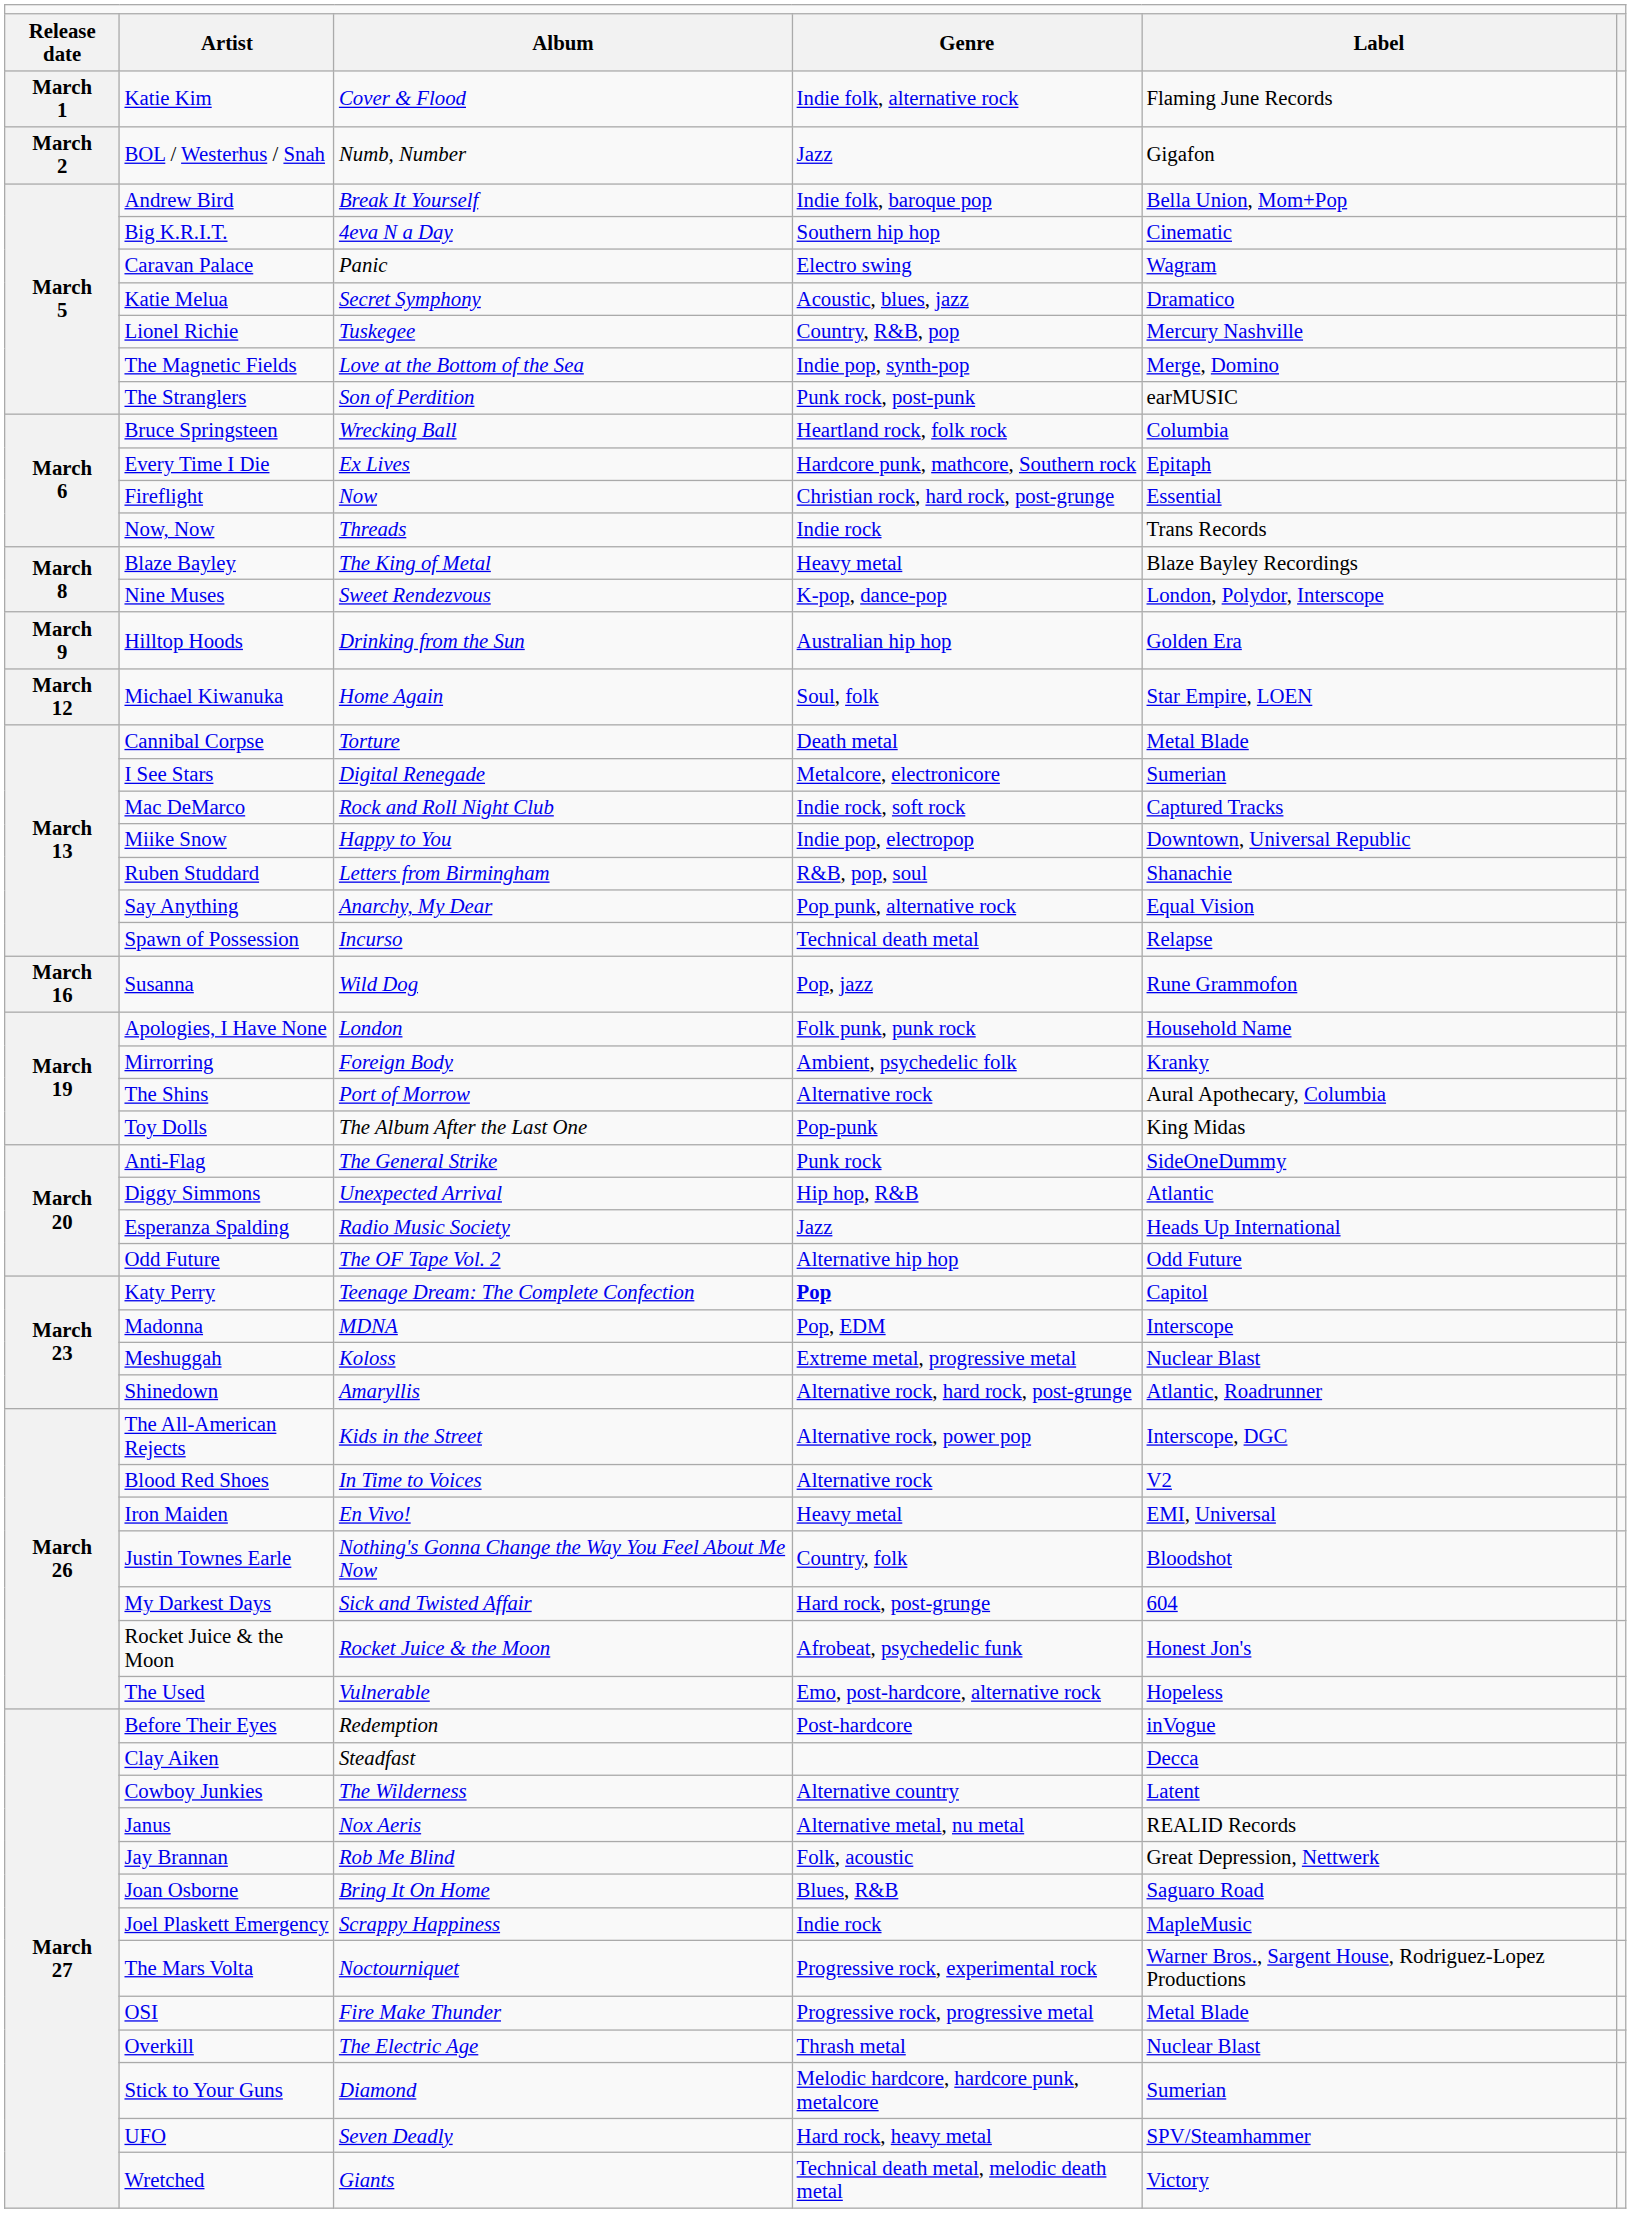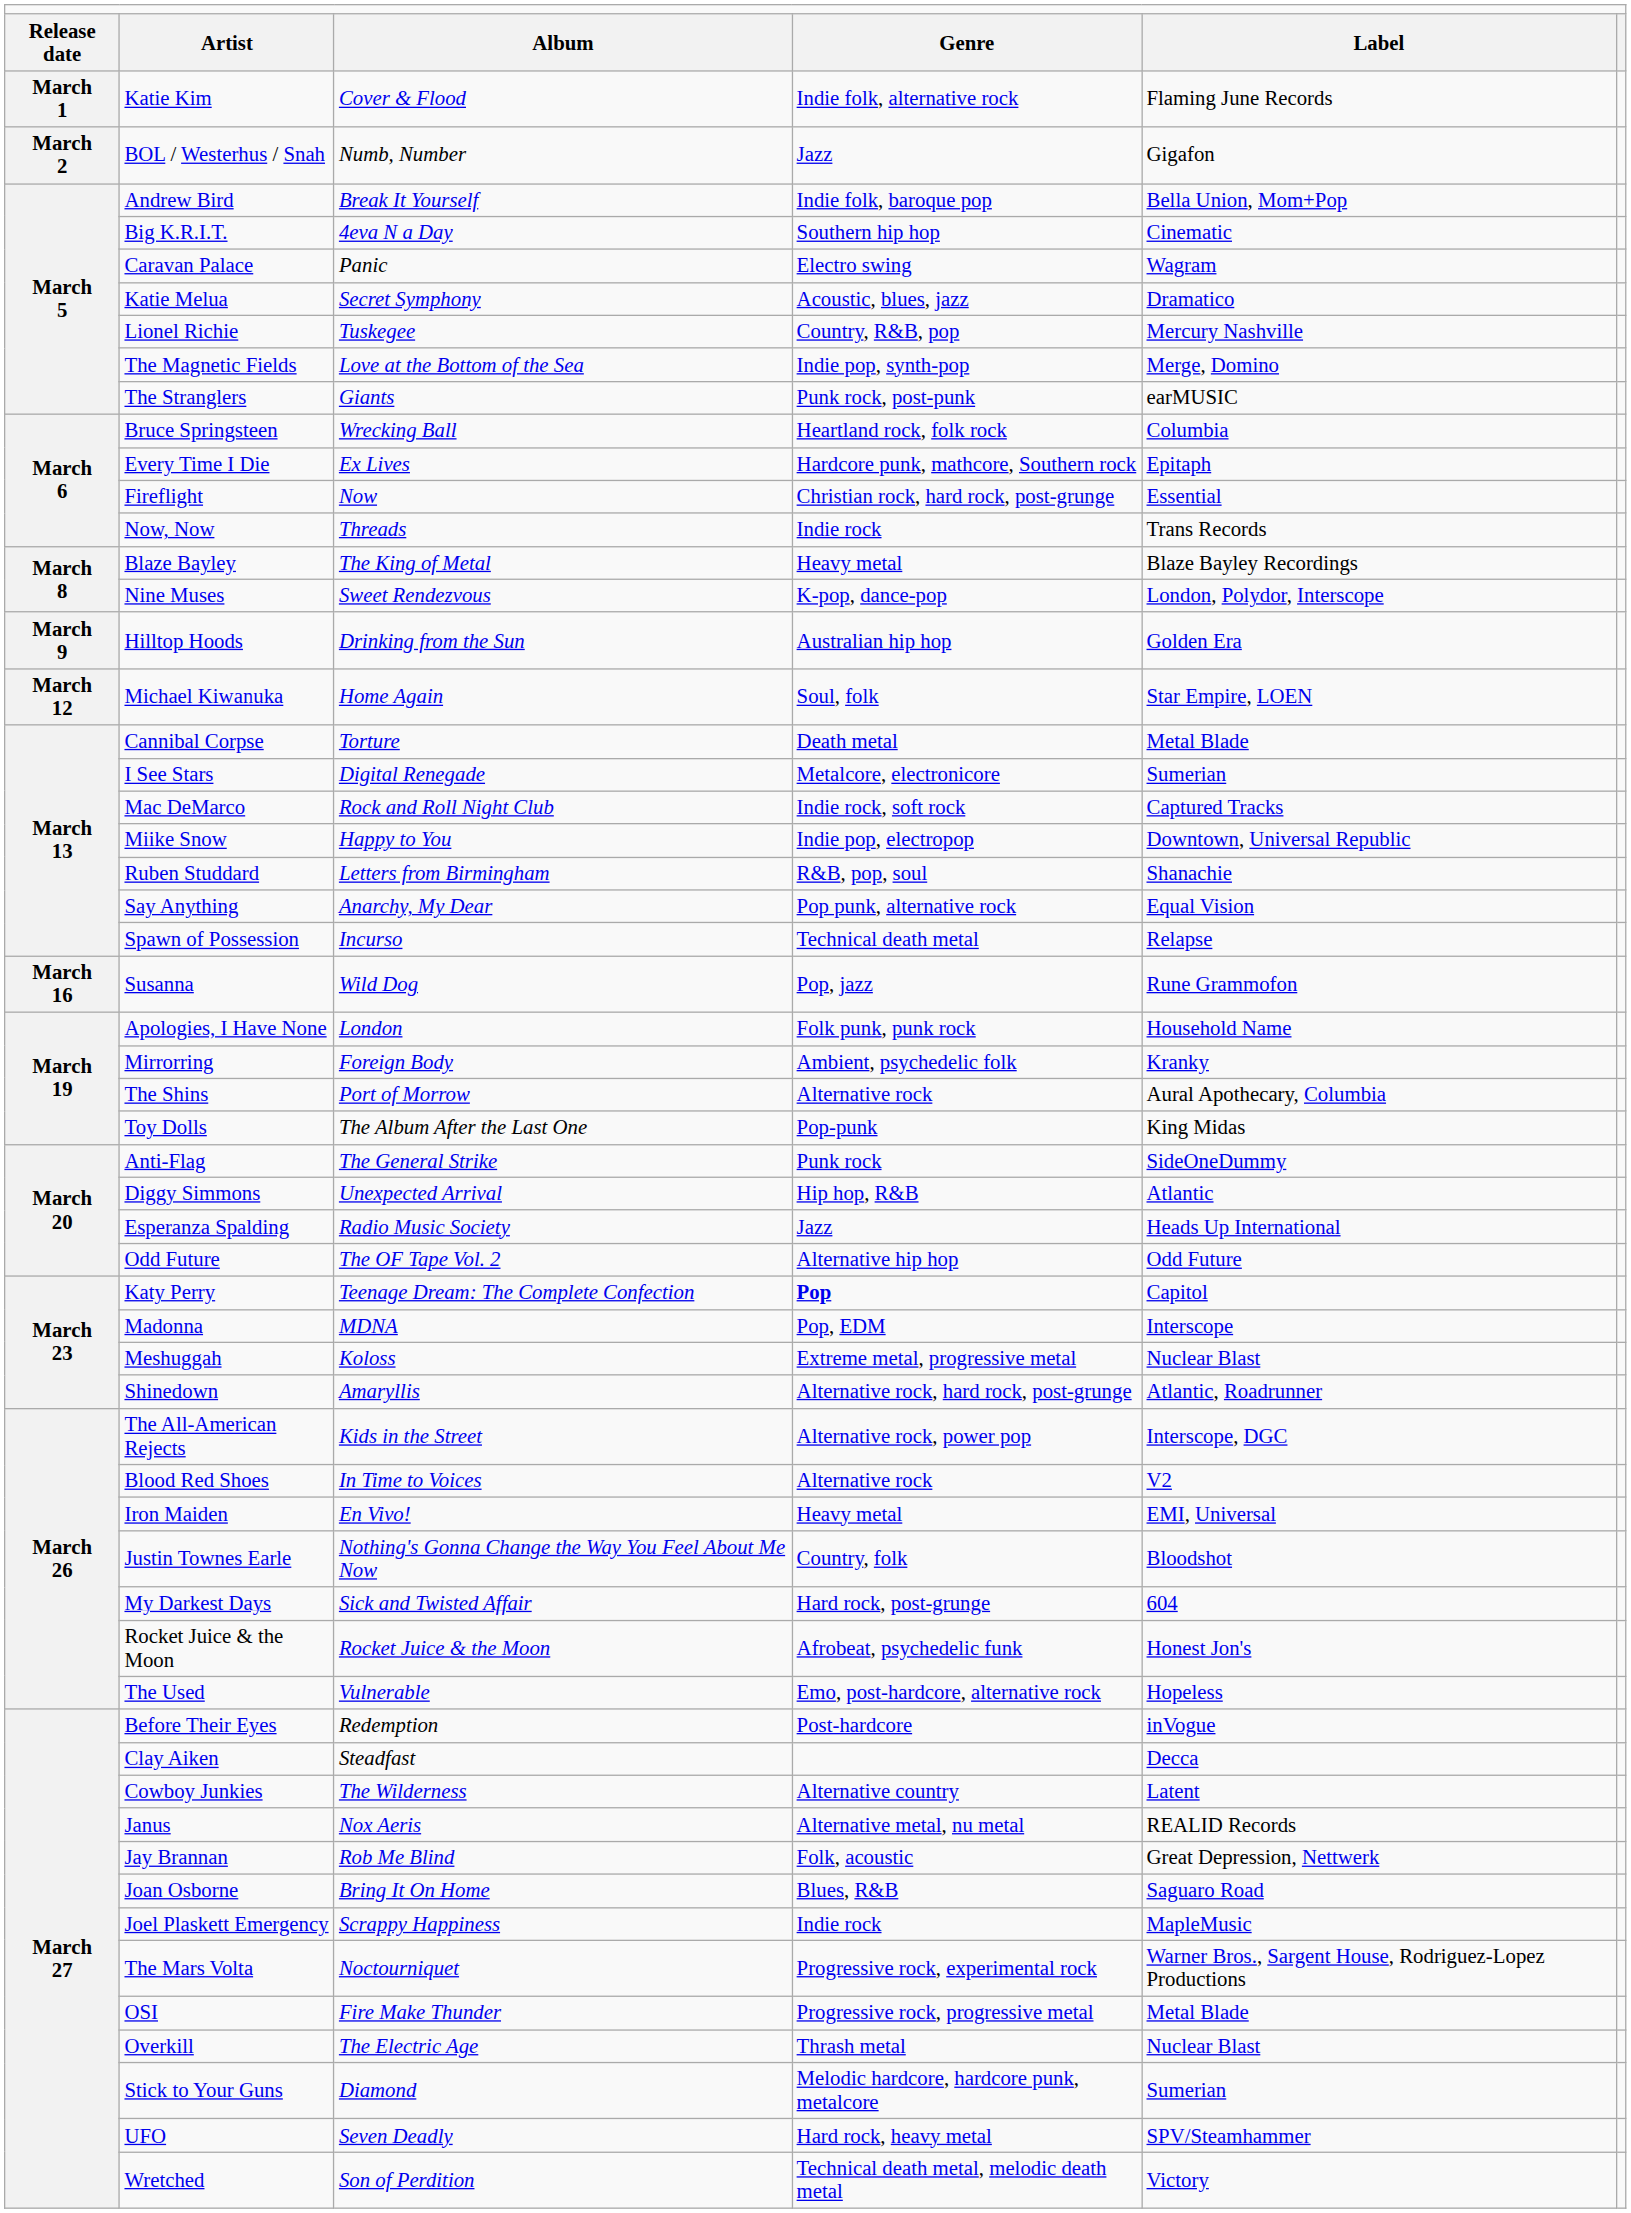The Stranglers | column 3: Son of Perdition -> Giants
Wretched | column 3: Giants -> Son of Perdition
